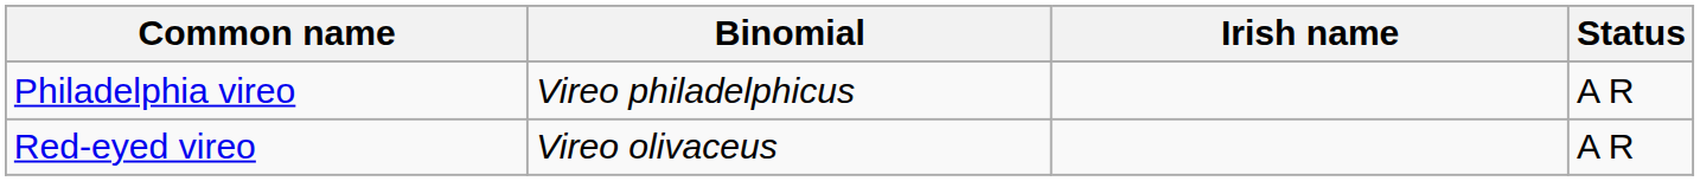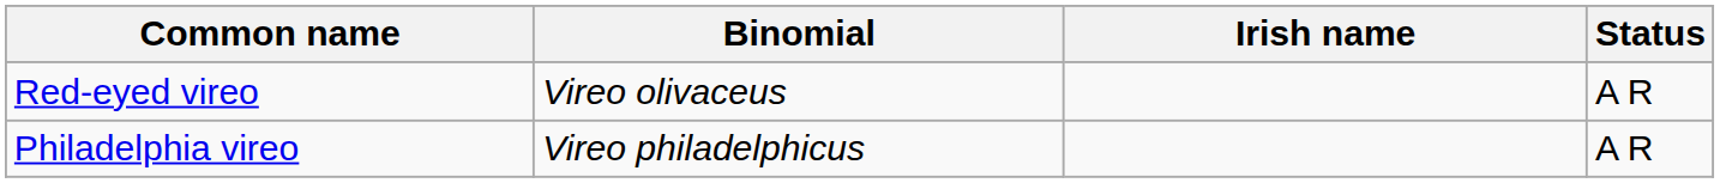rows swapped: Philadelphia vireo <-> Red-eyed vireo
